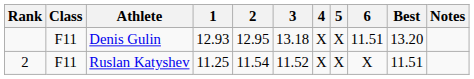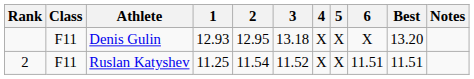Denis Gulin | 6: 11.51 -> X
Ruslan Katyshev | 6: X -> 11.51
